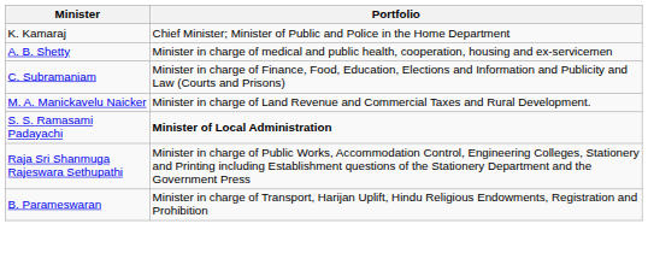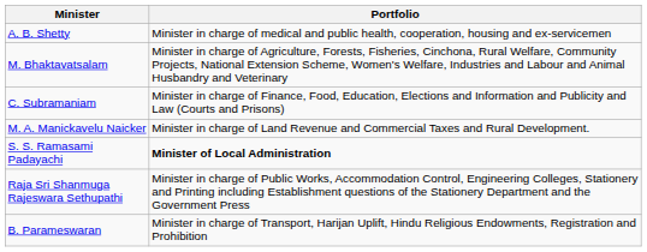- row: K. Kamaraj | Chief Minister; Minister of Public and Police in the Home Department
+ row: M. Bhaktavatsalam | Minister in charge of Agriculture, Forests, Fisheries, Cinchona, Rural Welfare, Community Projects, National Extension Scheme, Women's Welfare, Industries and Labour and Animal Husbandry and Veterinary
